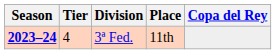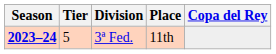3ª Fed. | Tier: 4 -> 5
